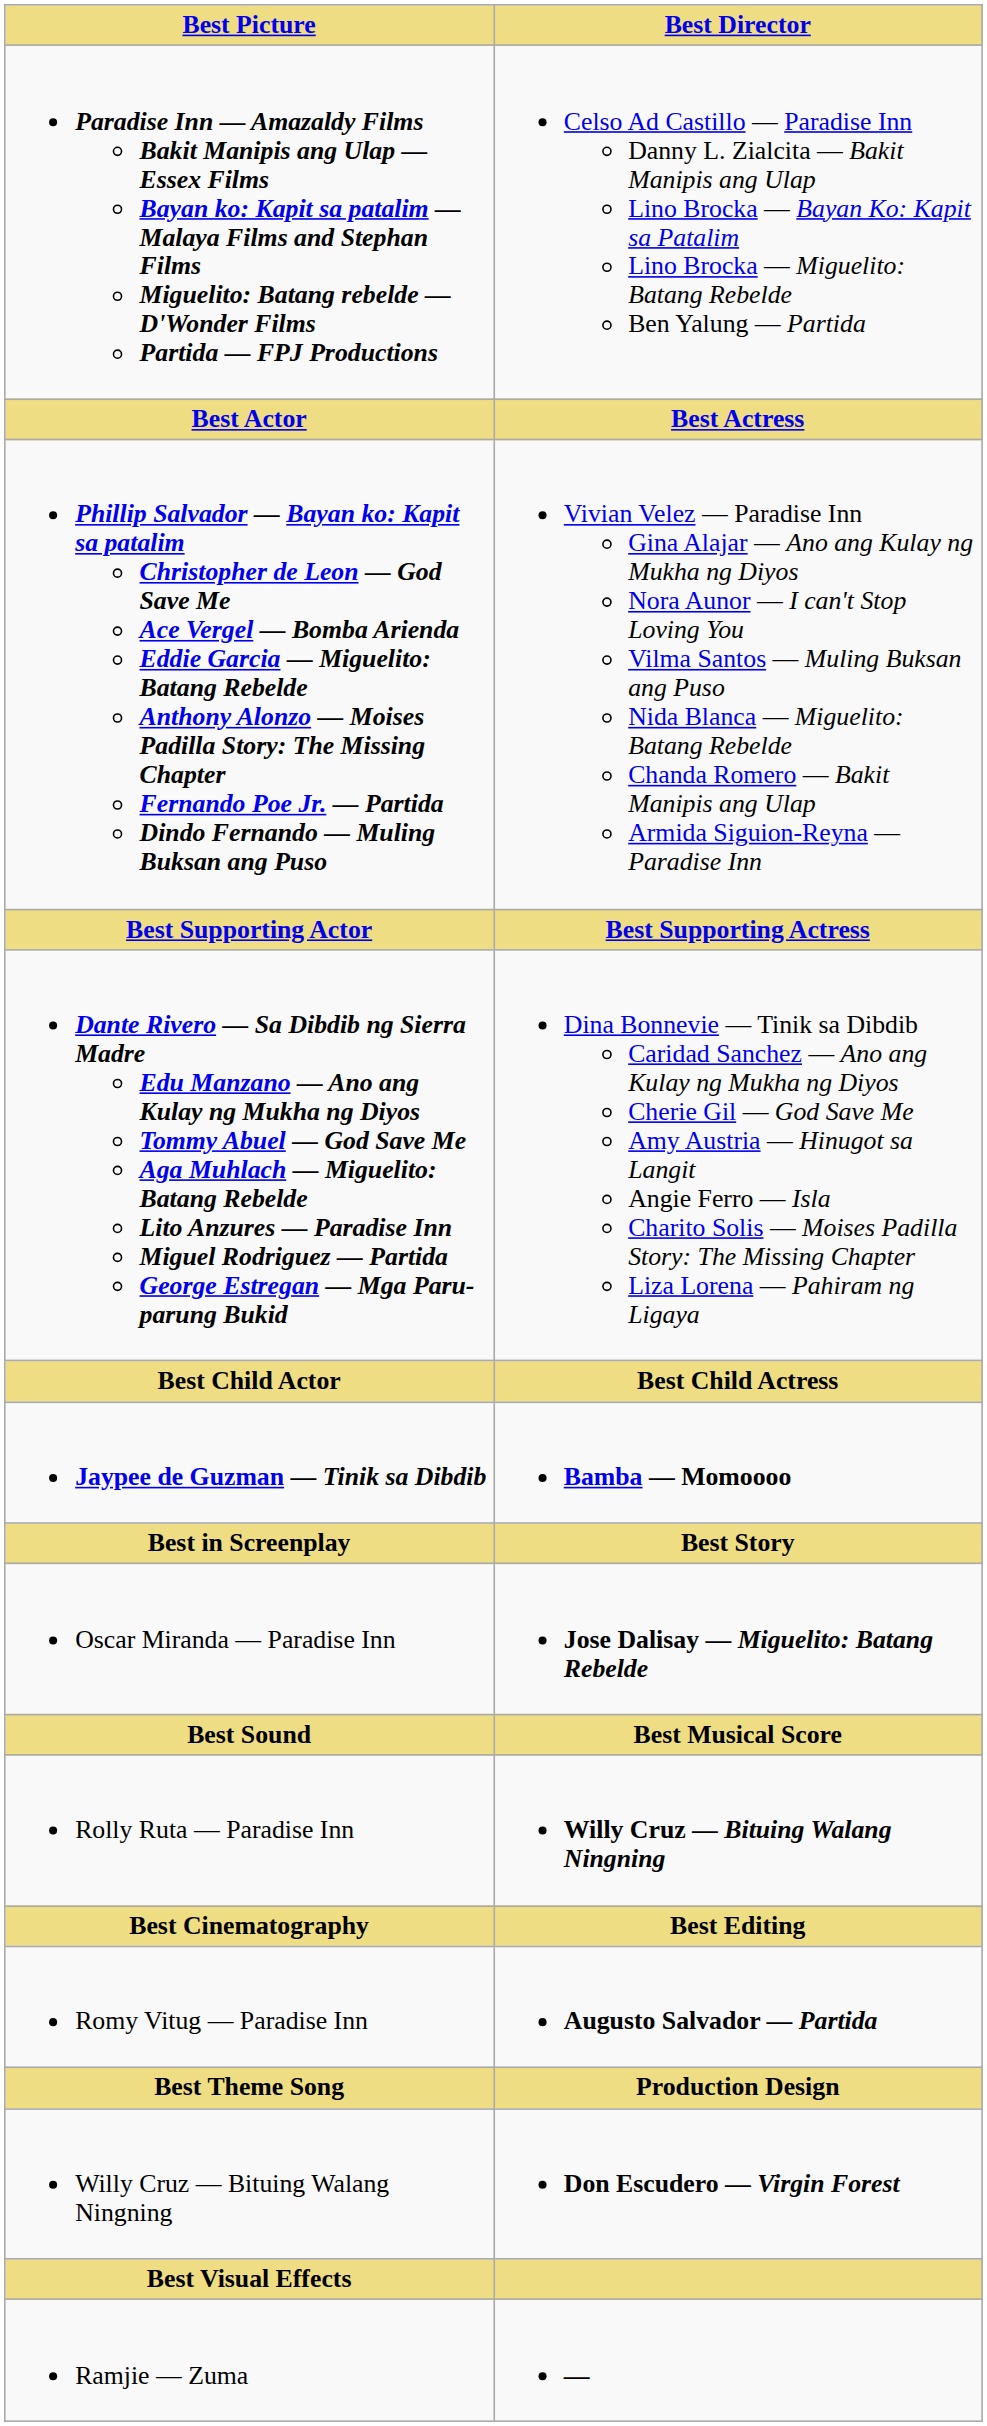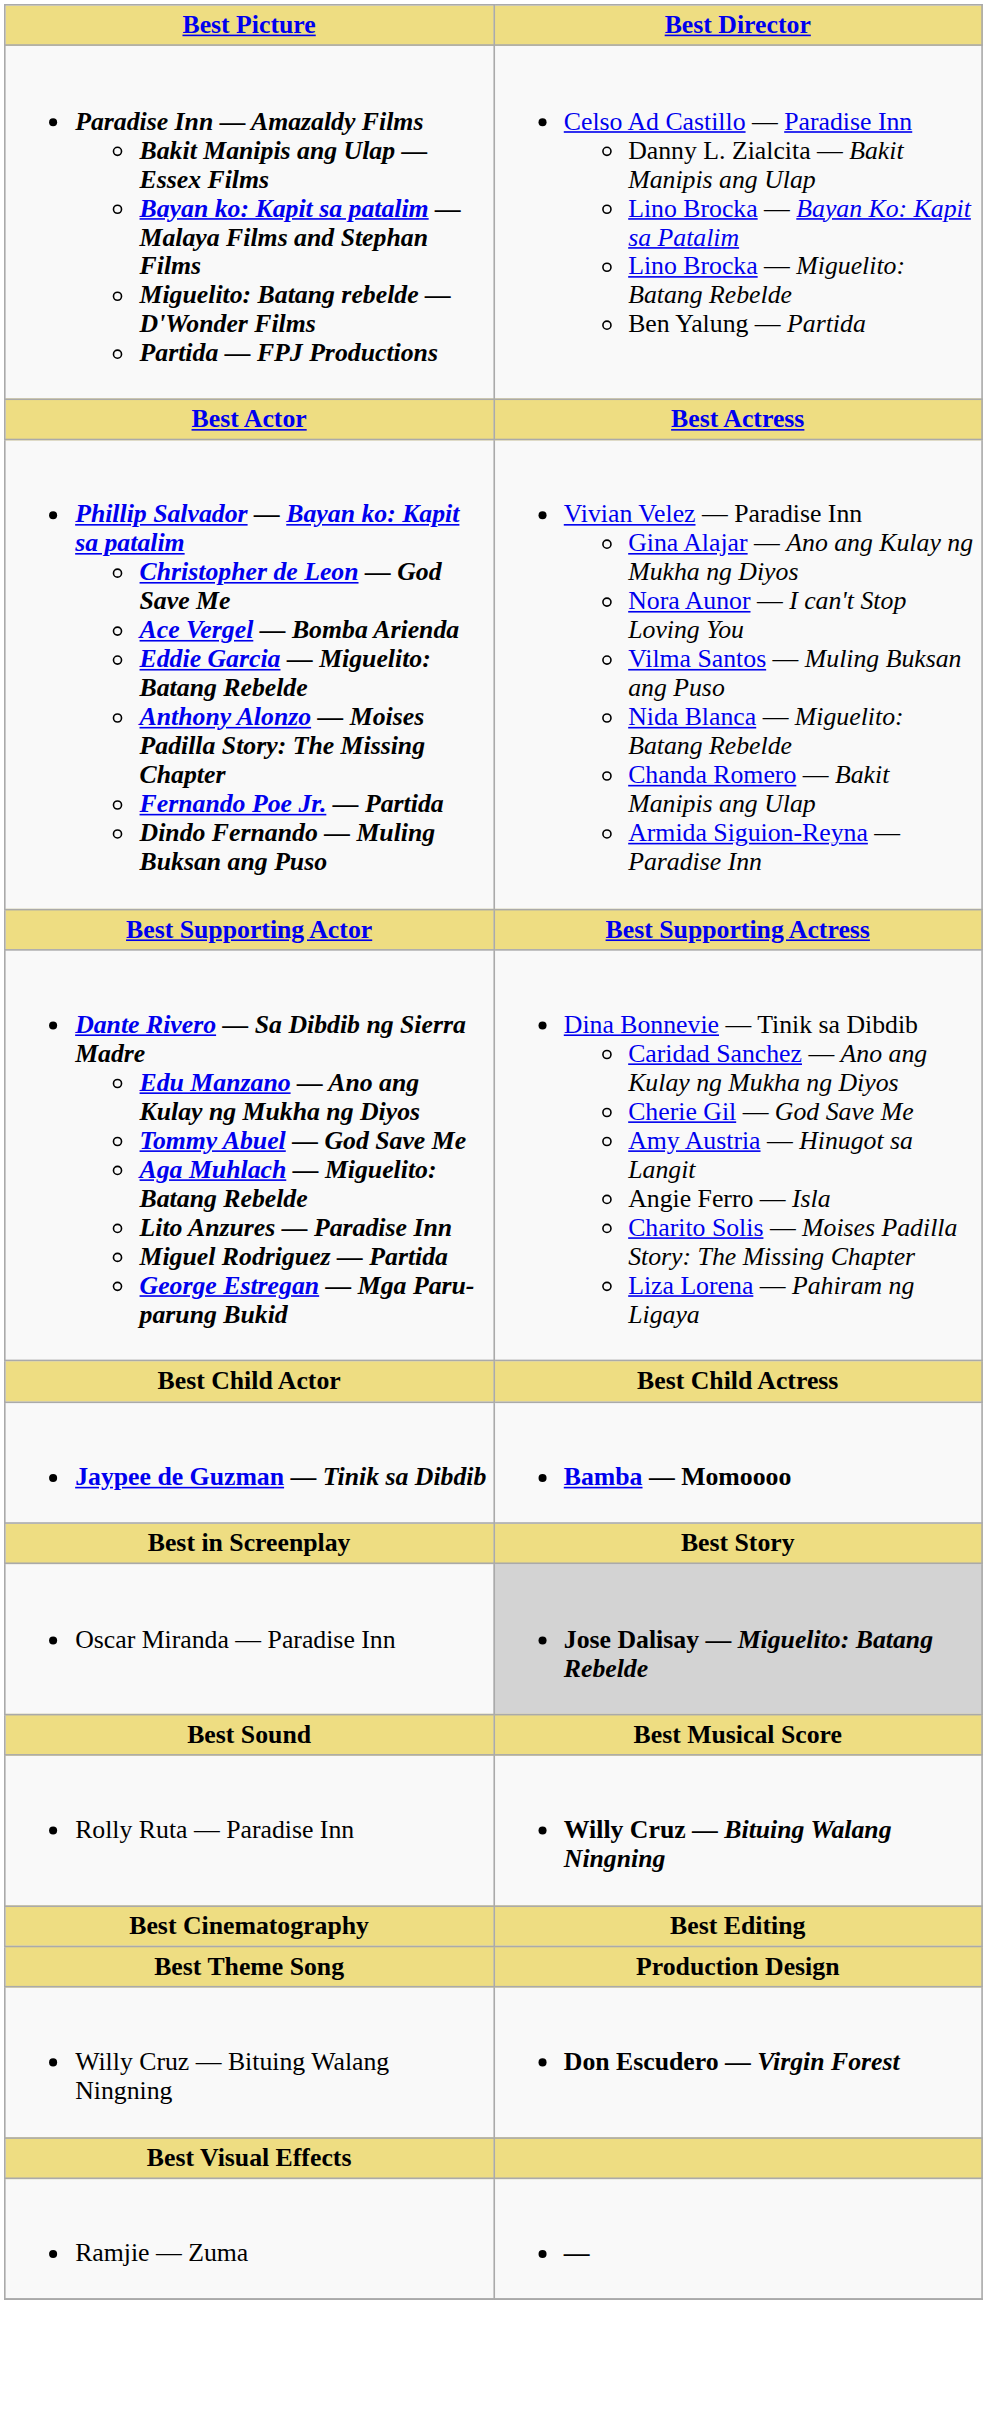Oscar Miranda — Paradise Inn | Best Director: no background -> lightgrey background
- row: Romy Vitug — Paradise Inn | Augusto Salvador — Partida
